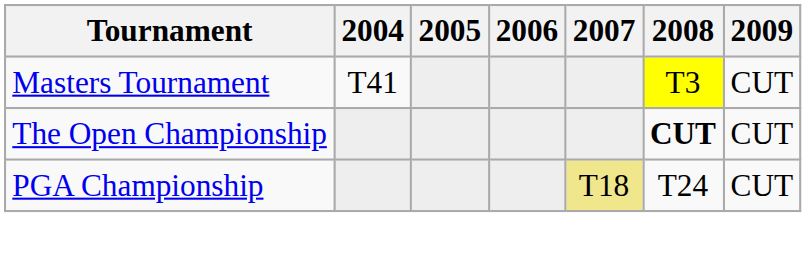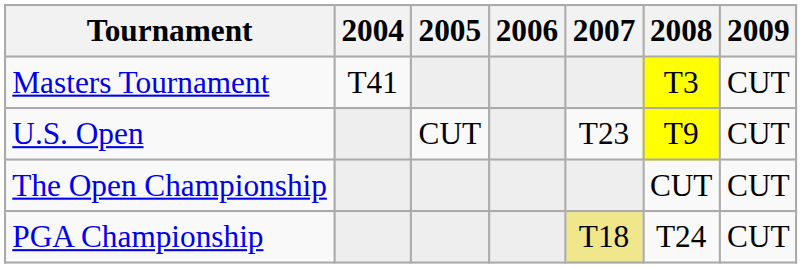+ row: U.S. Open | CUT | T23 | T9 | CUT
The Open Championship | 2008: bold -> normal
